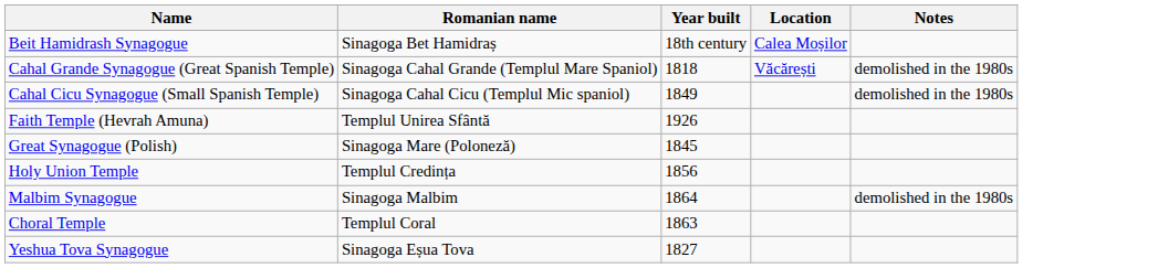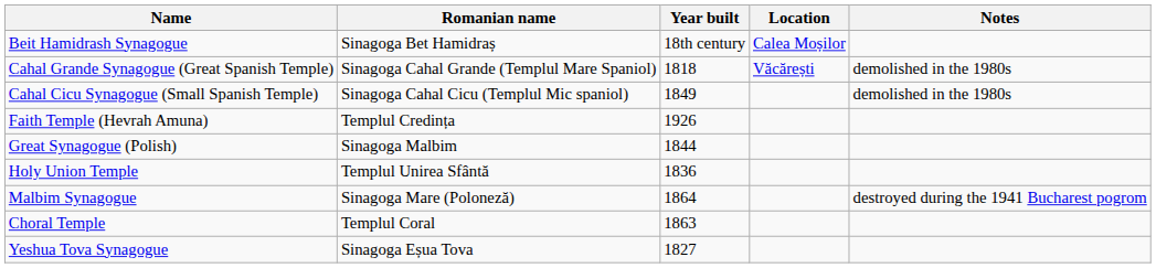Faith Temple (Hevrah Amuna) | Romanian name: Templul Unirea Sfântă -> Templul Credința
Great Synagogue (Polish) | Romanian name: Sinagoga Mare (Poloneză) -> Sinagoga Malbim
Great Synagogue (Polish) | Year built: 1845 -> 1844
Holy Union Temple | Romanian name: Templul Credința -> Templul Unirea Sfântă
Holy Union Temple | Year built: 1856 -> 1836
Malbim Synagogue | Romanian name: Sinagoga Malbim -> Sinagoga Mare (Poloneză)
Malbim Synagogue | Notes: demolished in the 1980s -> destroyed during the 1941 Bucharest pogrom
